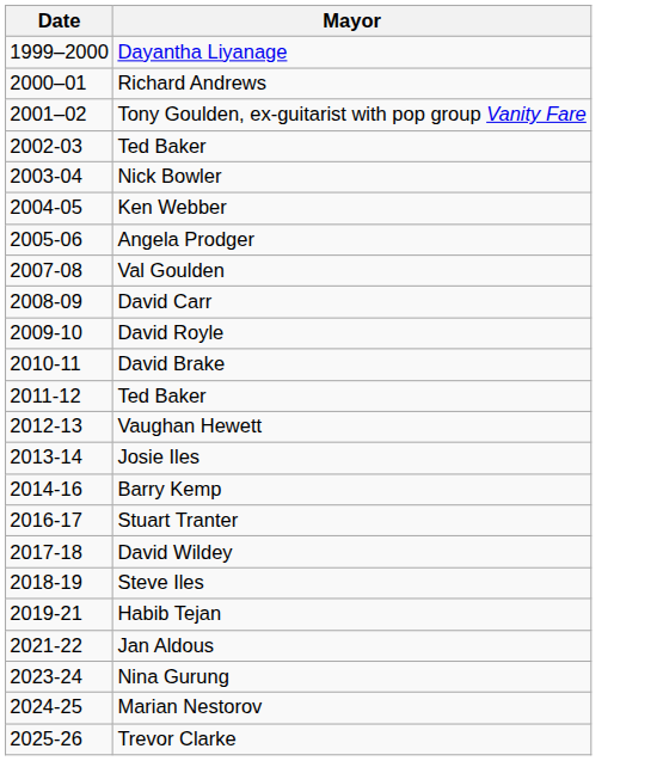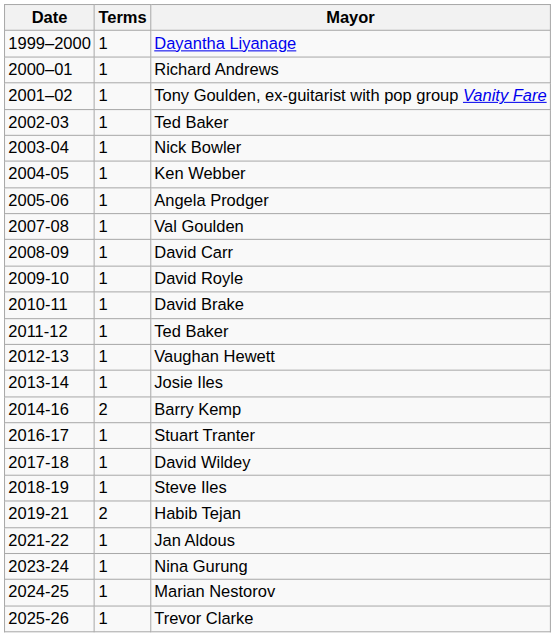+ column: Terms | 1 | 1 | 1 | 1 | 1 | 1 | 1 | 1 | 1 | 1 | 1 | 1 | 1 | 1 | 2 | 1 | 1 | 1 | 2 | 1 | 1 | 1 | 1
